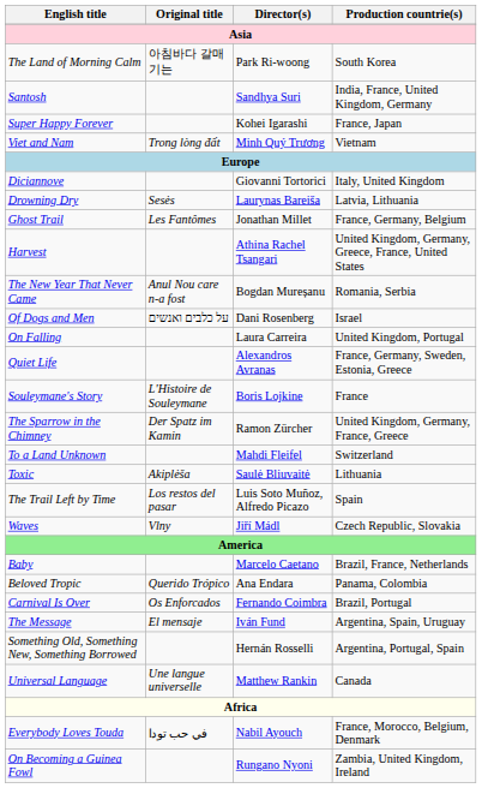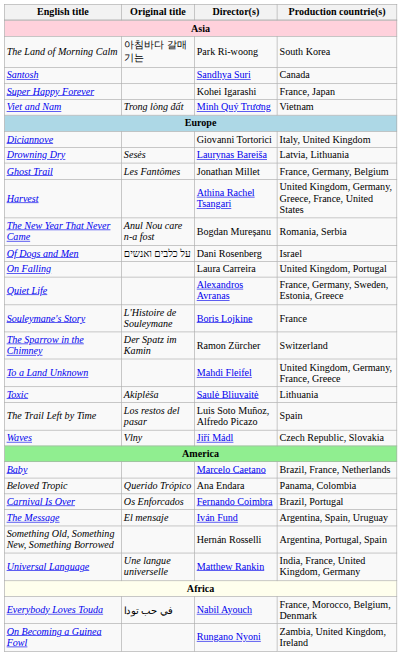Santosh | Production countrie(s): India, France, United Kingdom, Germany -> Canada
The Sparrow in the Chimney | Production countrie(s): United Kingdom, Germany, France, Greece -> Switzerland
To a Land Unknown | Production countrie(s): Switzerland -> United Kingdom, Germany, France, Greece
Universal Language | Production countrie(s): Canada -> India, France, United Kingdom, Germany
